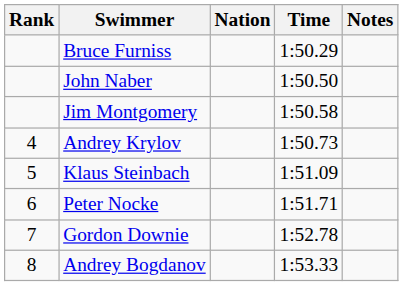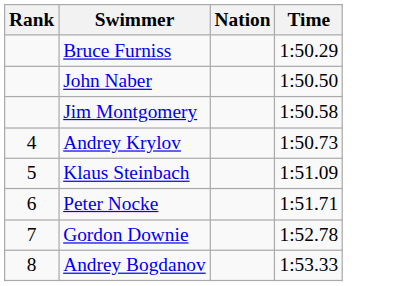- column: Notes
